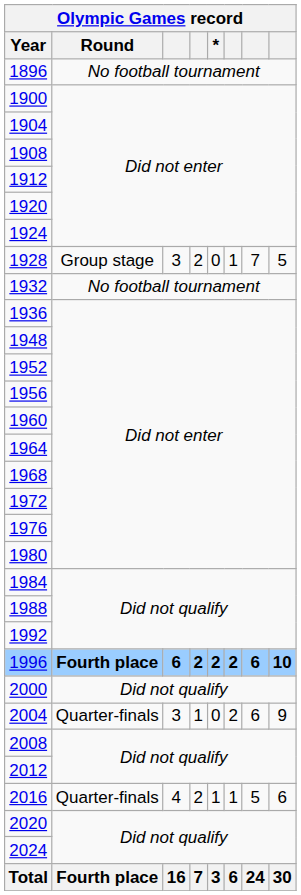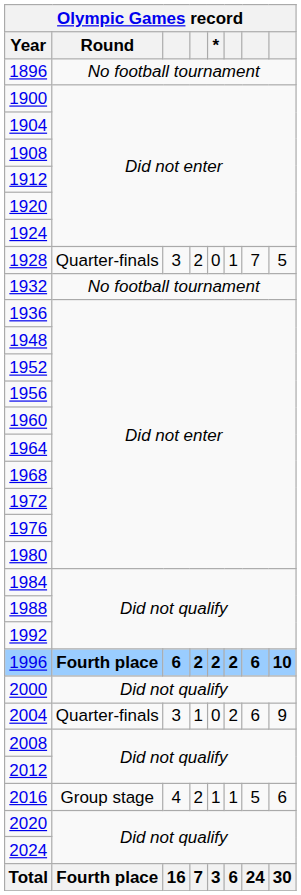1928 | Round: Group stage -> Quarter-finals
2016 | Round: Quarter-finals -> Group stage
